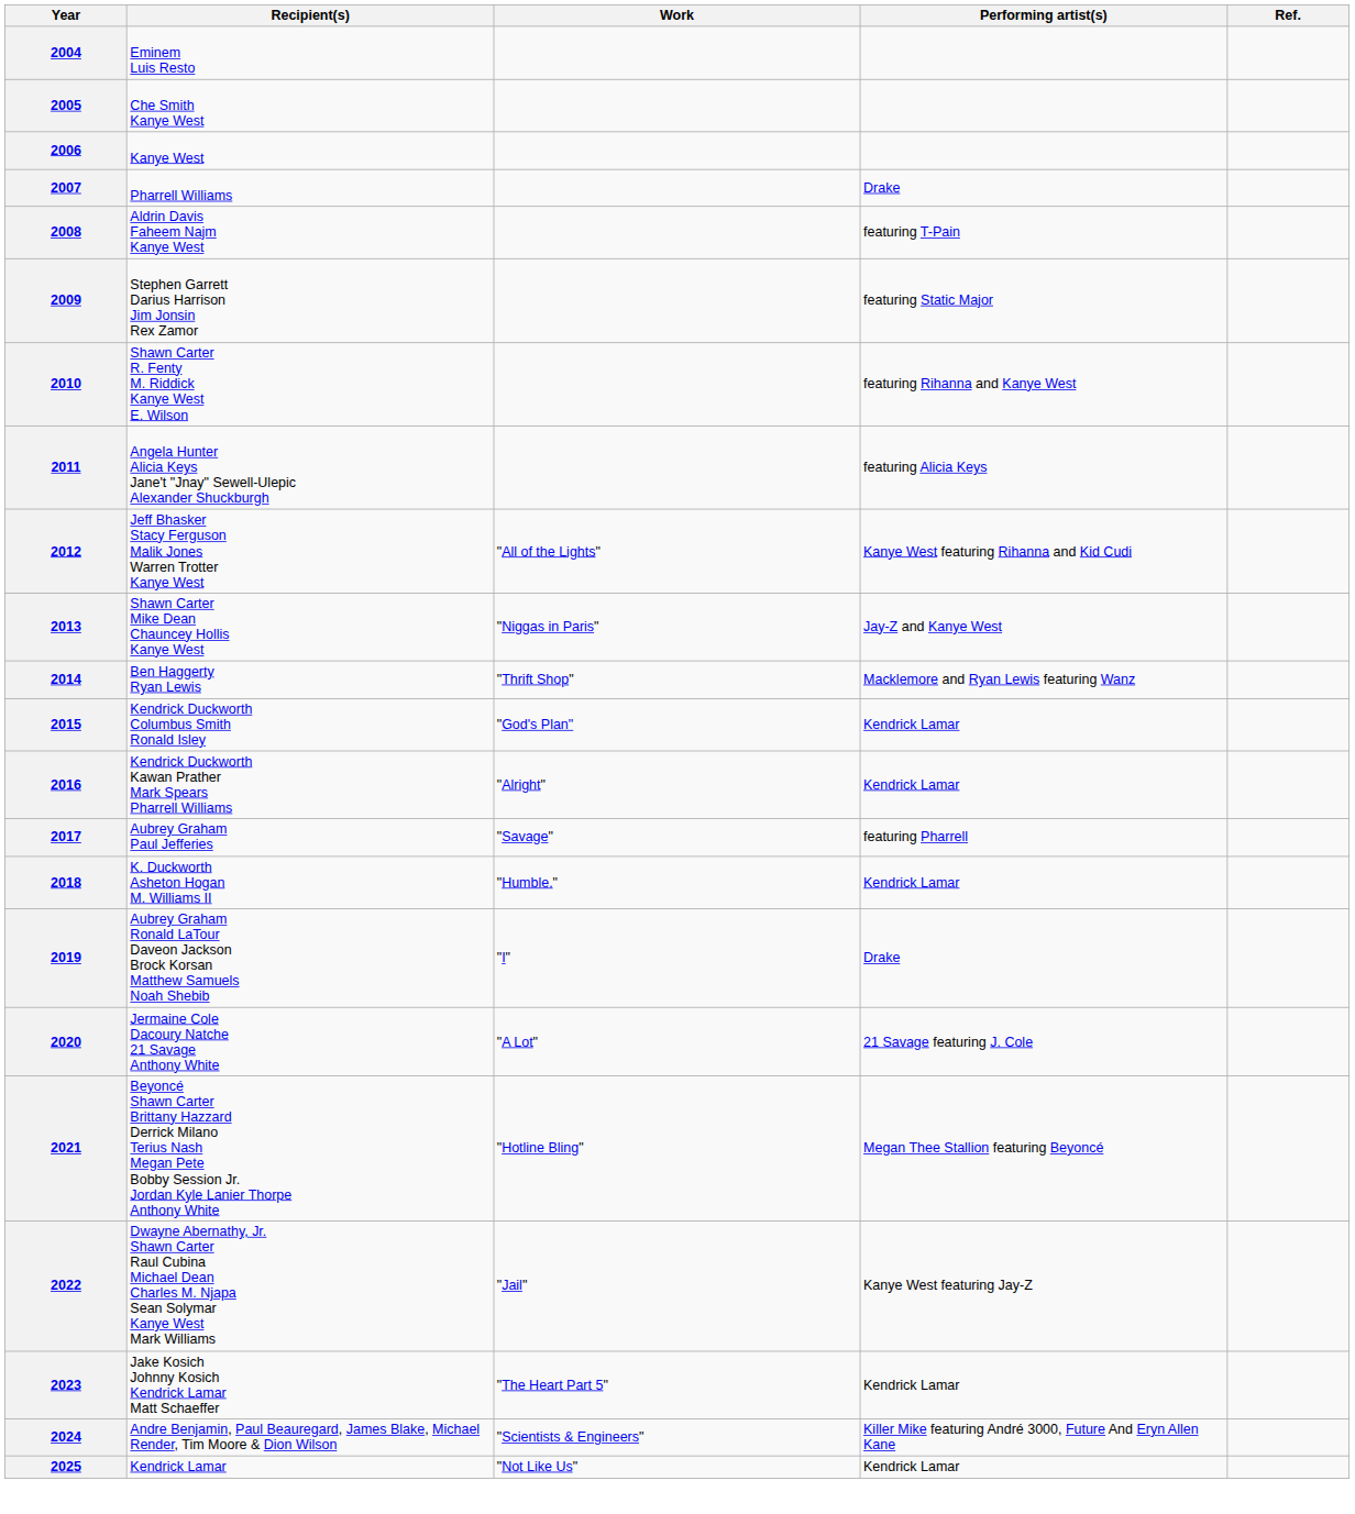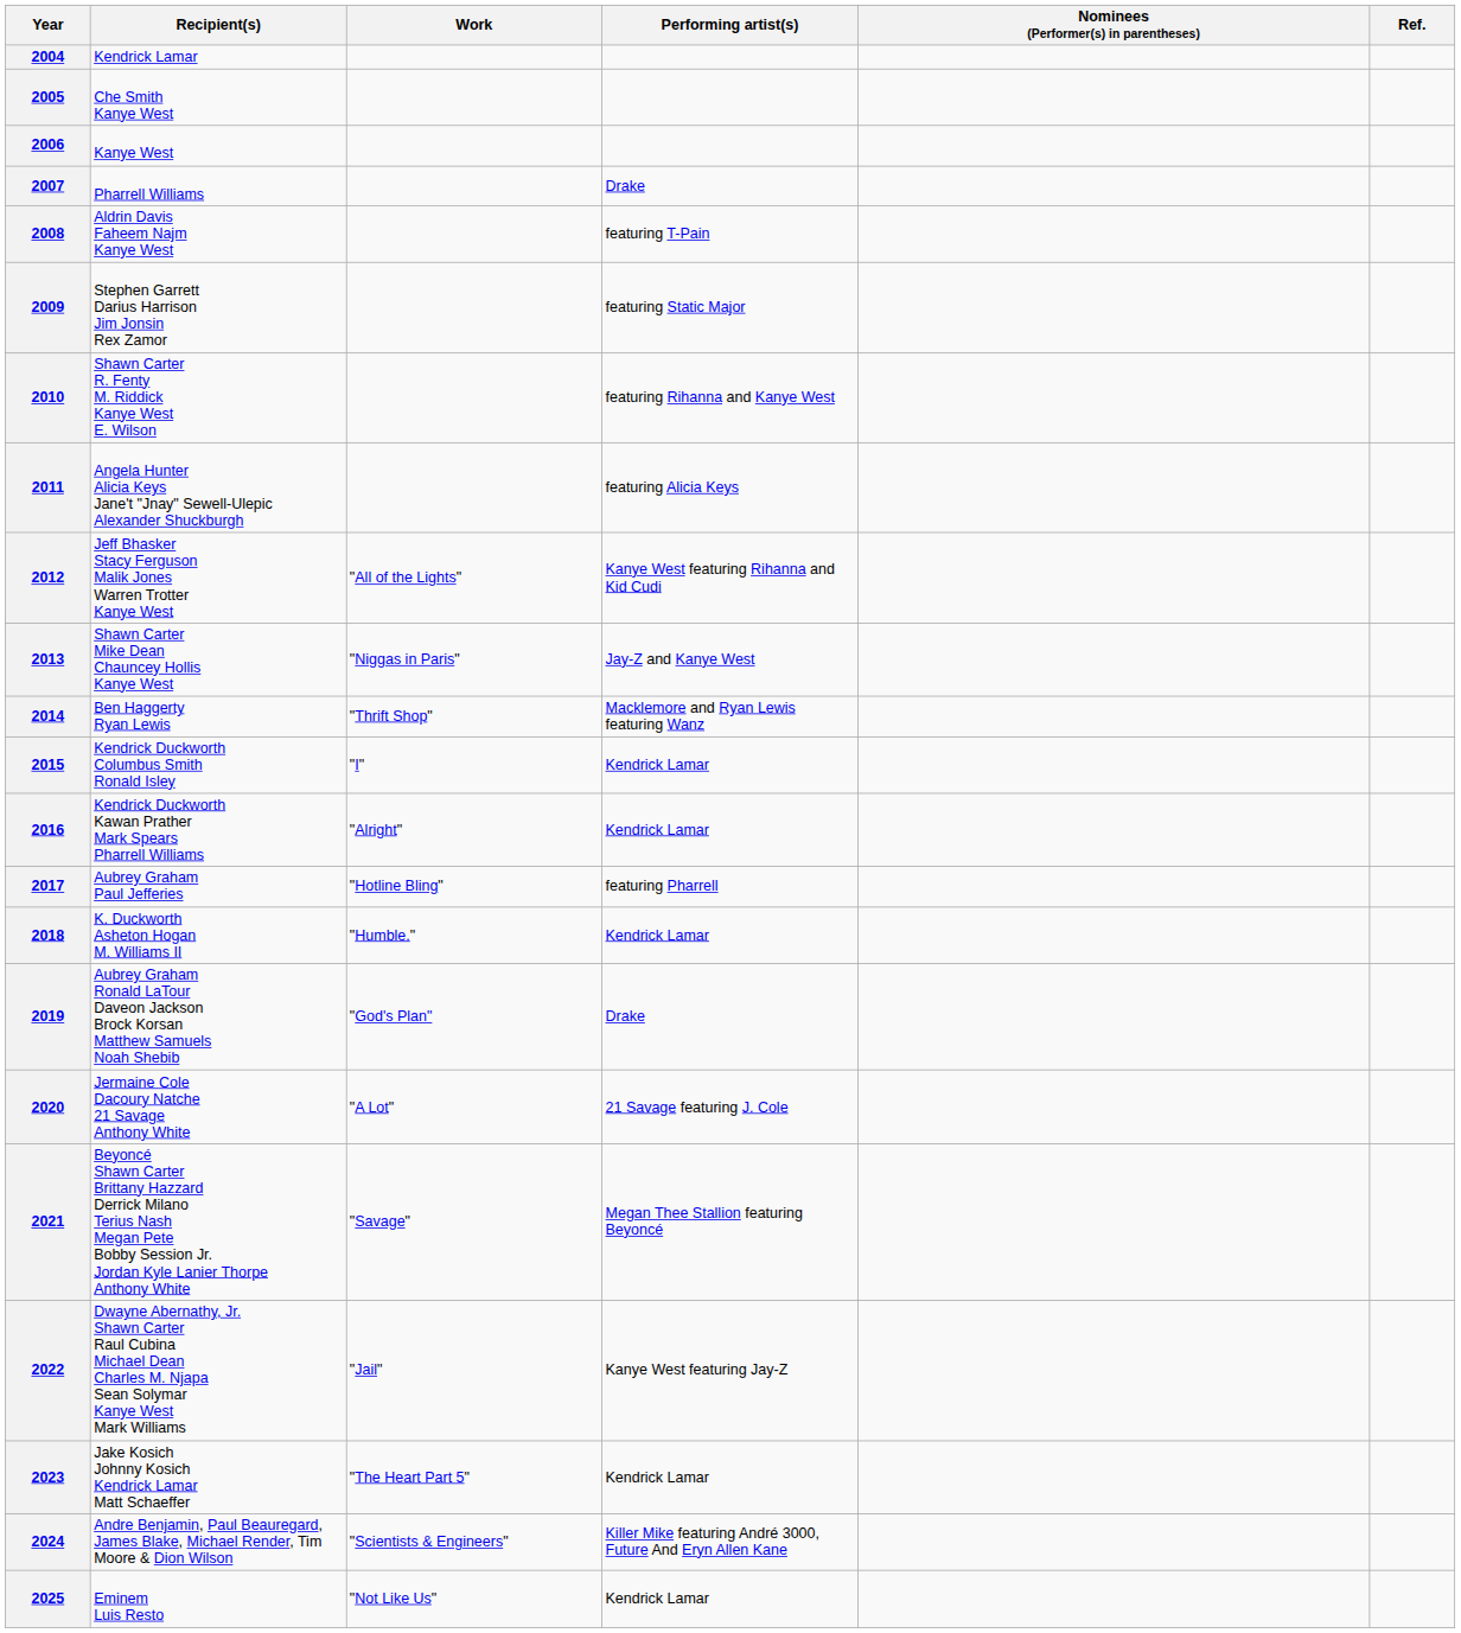+ column: Nominees (Performer(s) in parentheses)
2004 | Recipient(s): Eminem Luis Resto -> Kendrick Lamar
2015 | Work: "God's Plan" -> "I"
2017 | Work: "Savage" -> "Hotline Bling"
2019 | Work: "I" -> "God's Plan"
2021 | Work: "Hotline Bling" -> "Savage"
2025 | Recipient(s): Kendrick Lamar -> Eminem Luis Resto
